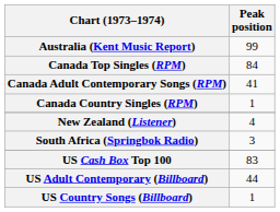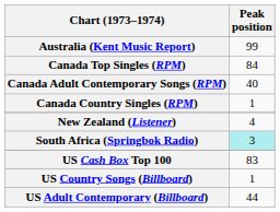Canada Adult Contemporary Songs (RPM) | Peak position: 41 -> 40
South Africa (Springbok Radio) | Peak position: no background -> paleturquoise background
rows swapped: US Adult Contemporary (Billboard) <-> US Country Songs (Billboard)
